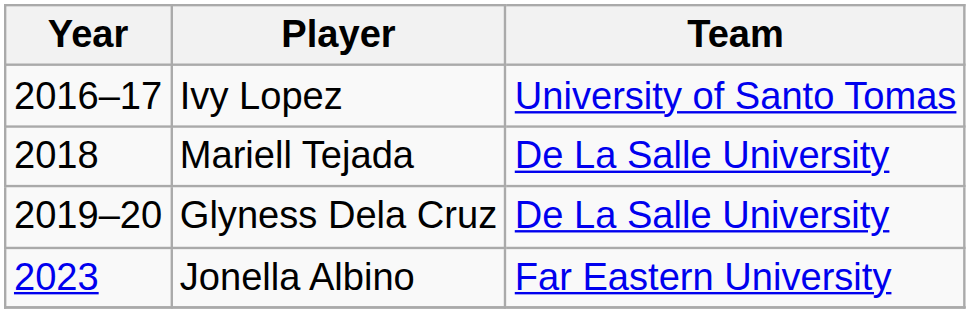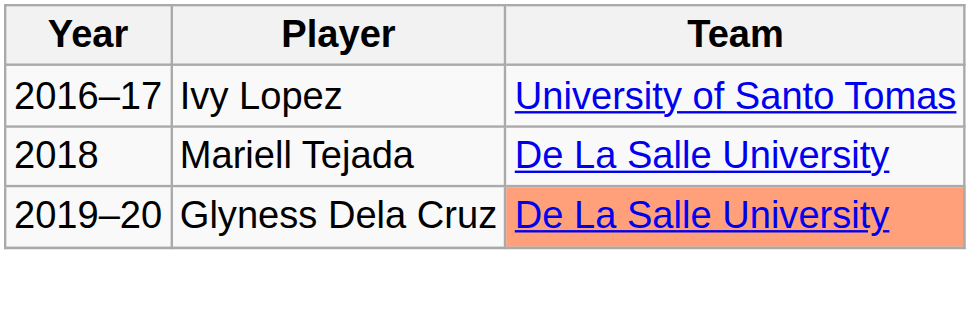Glyness Dela Cruz | Team: no background -> lightsalmon background
- row: 2023 | Jonella Albino | Far Eastern University
